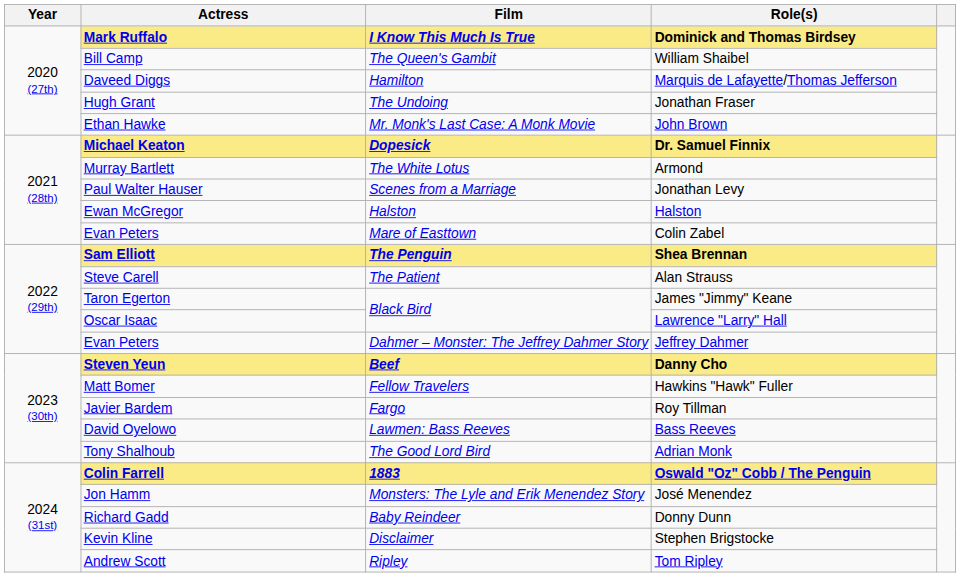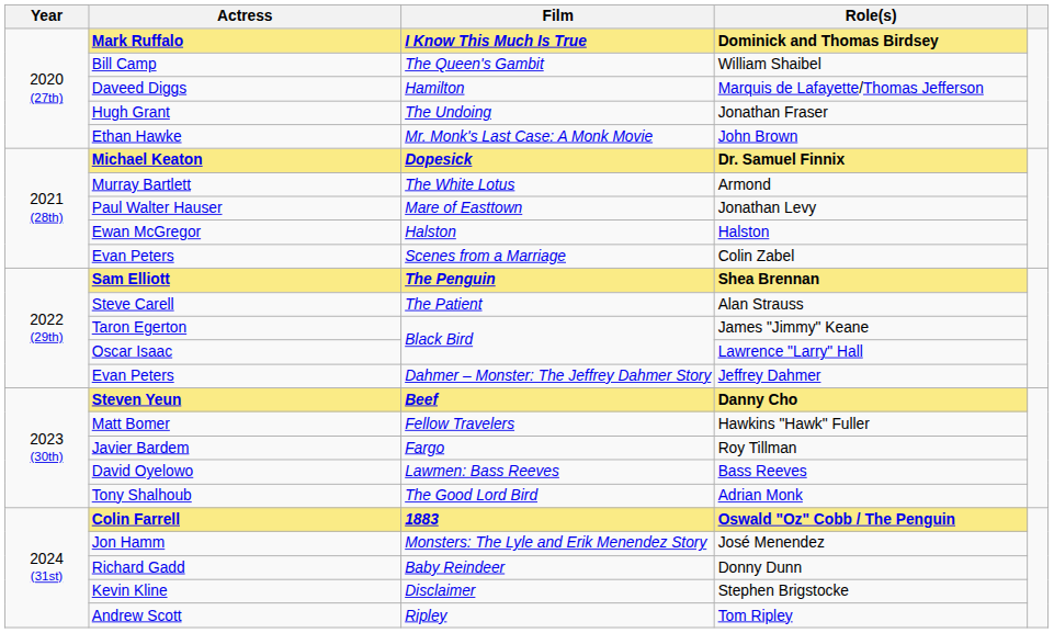Jonathan Levy | Film: Scenes from a Marriage -> Mare of Easttown
Colin Zabel | Film: Mare of Easttown -> Scenes from a Marriage
